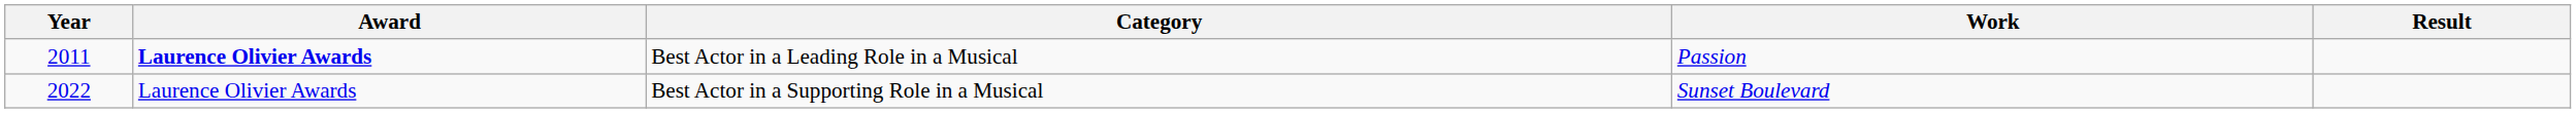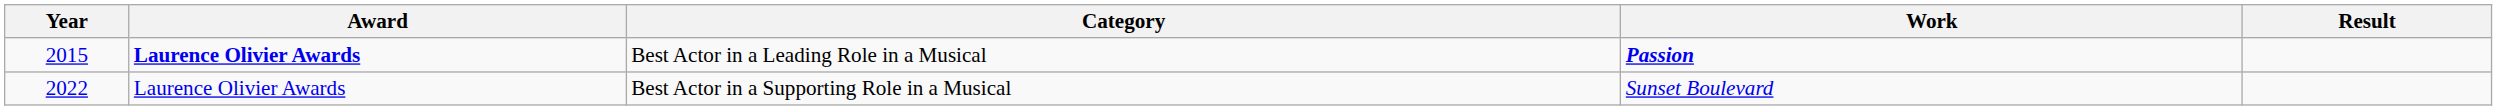Best Actor in a Leading Role in a Musical | Year: 2011 -> 2015
Best Actor in a Leading Role in a Musical | Work: normal -> bold
